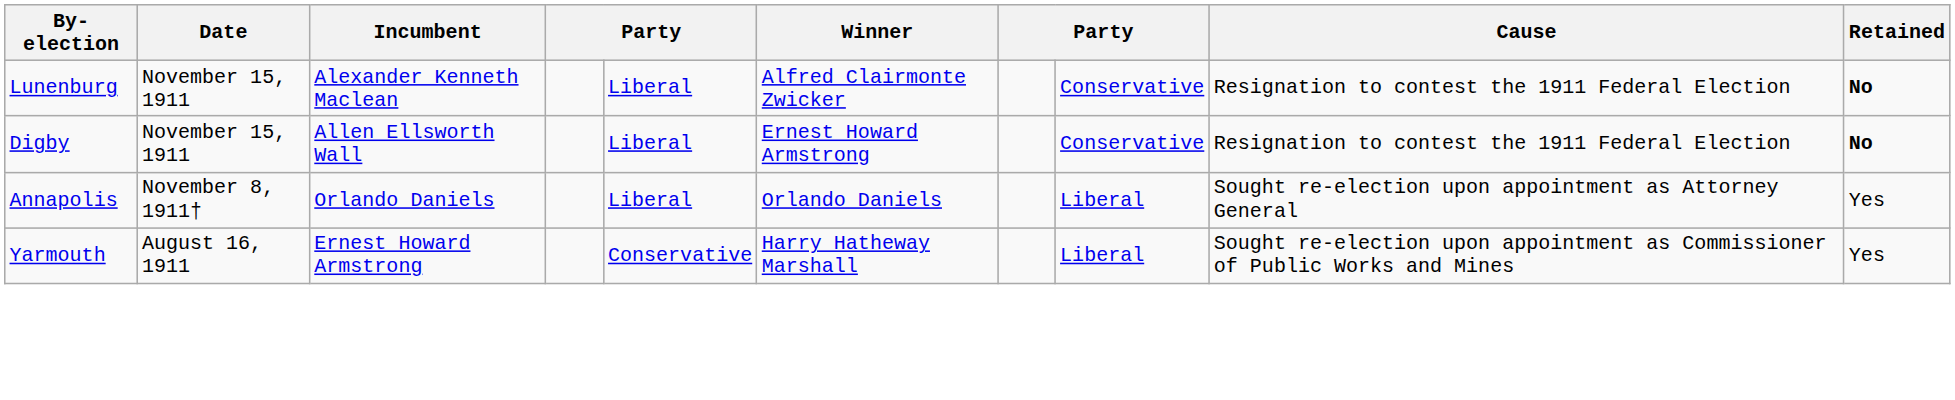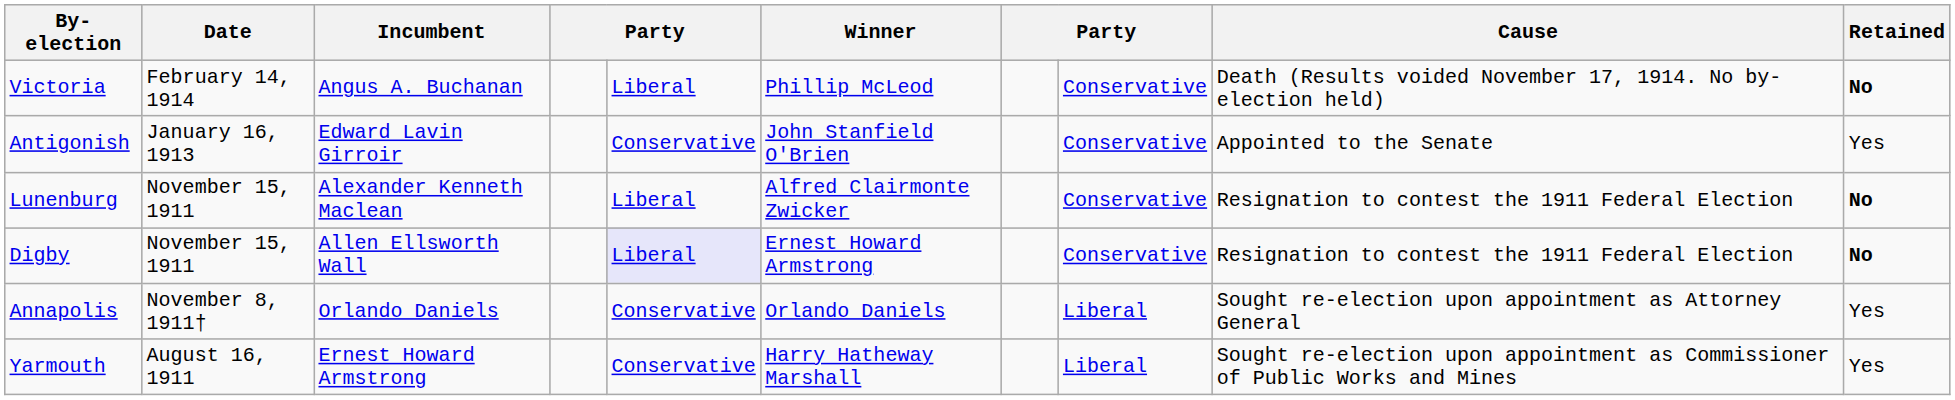+ row: Victoria | February 14, 1914 | Angus A. Buchanan | Liberal | Phillip McLeod | Conservative | Death (Results voided November 17, 1914. No by-election held) | No
+ row: Antigonish | January 16, 1913 | Edward Lavin Girroir | Conservative | John Stanfield O'Brien | Conservative | Appointed to the Senate | Yes
Digby | column 5: no background -> lavender background
Annapolis | column 5: Liberal -> Conservative
